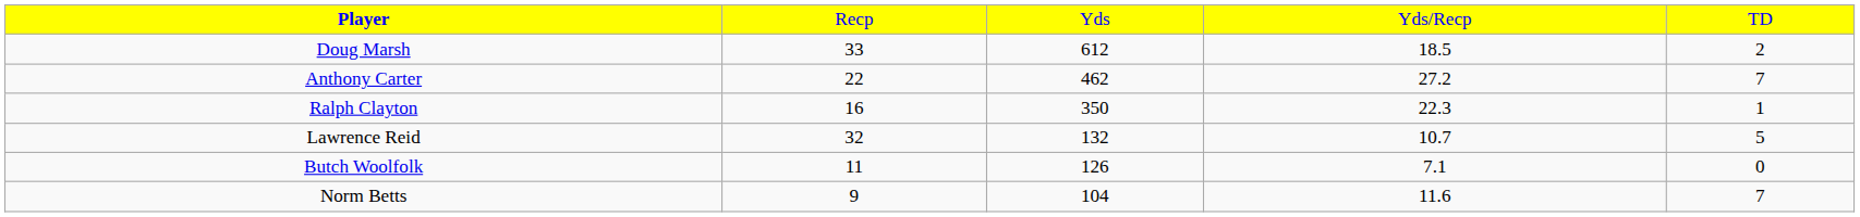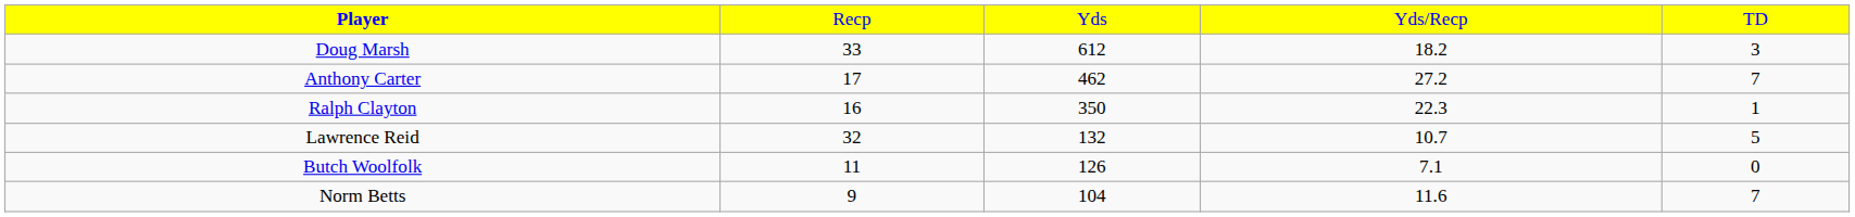Doug Marsh | column 4: 18.5 -> 18.2
Doug Marsh | column 5: 2 -> 3
Anthony Carter | column 2: 22 -> 17
